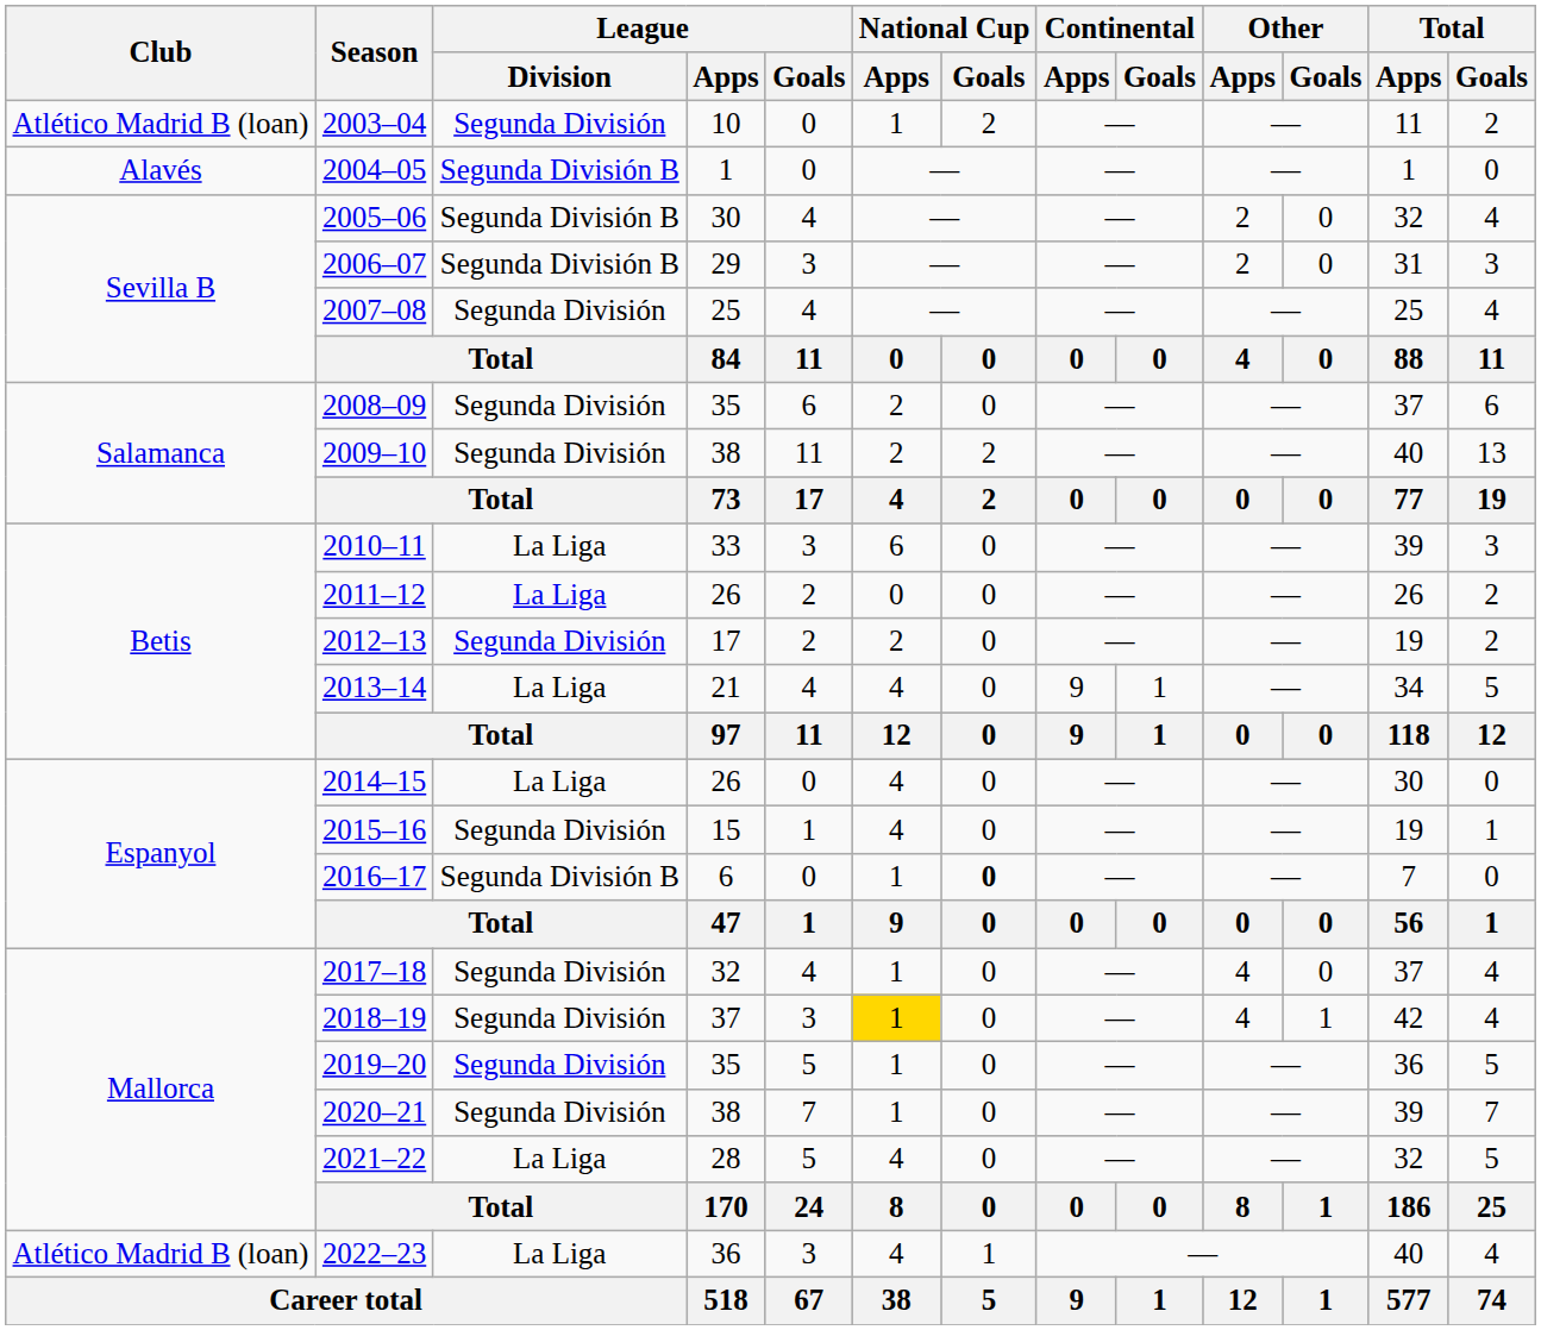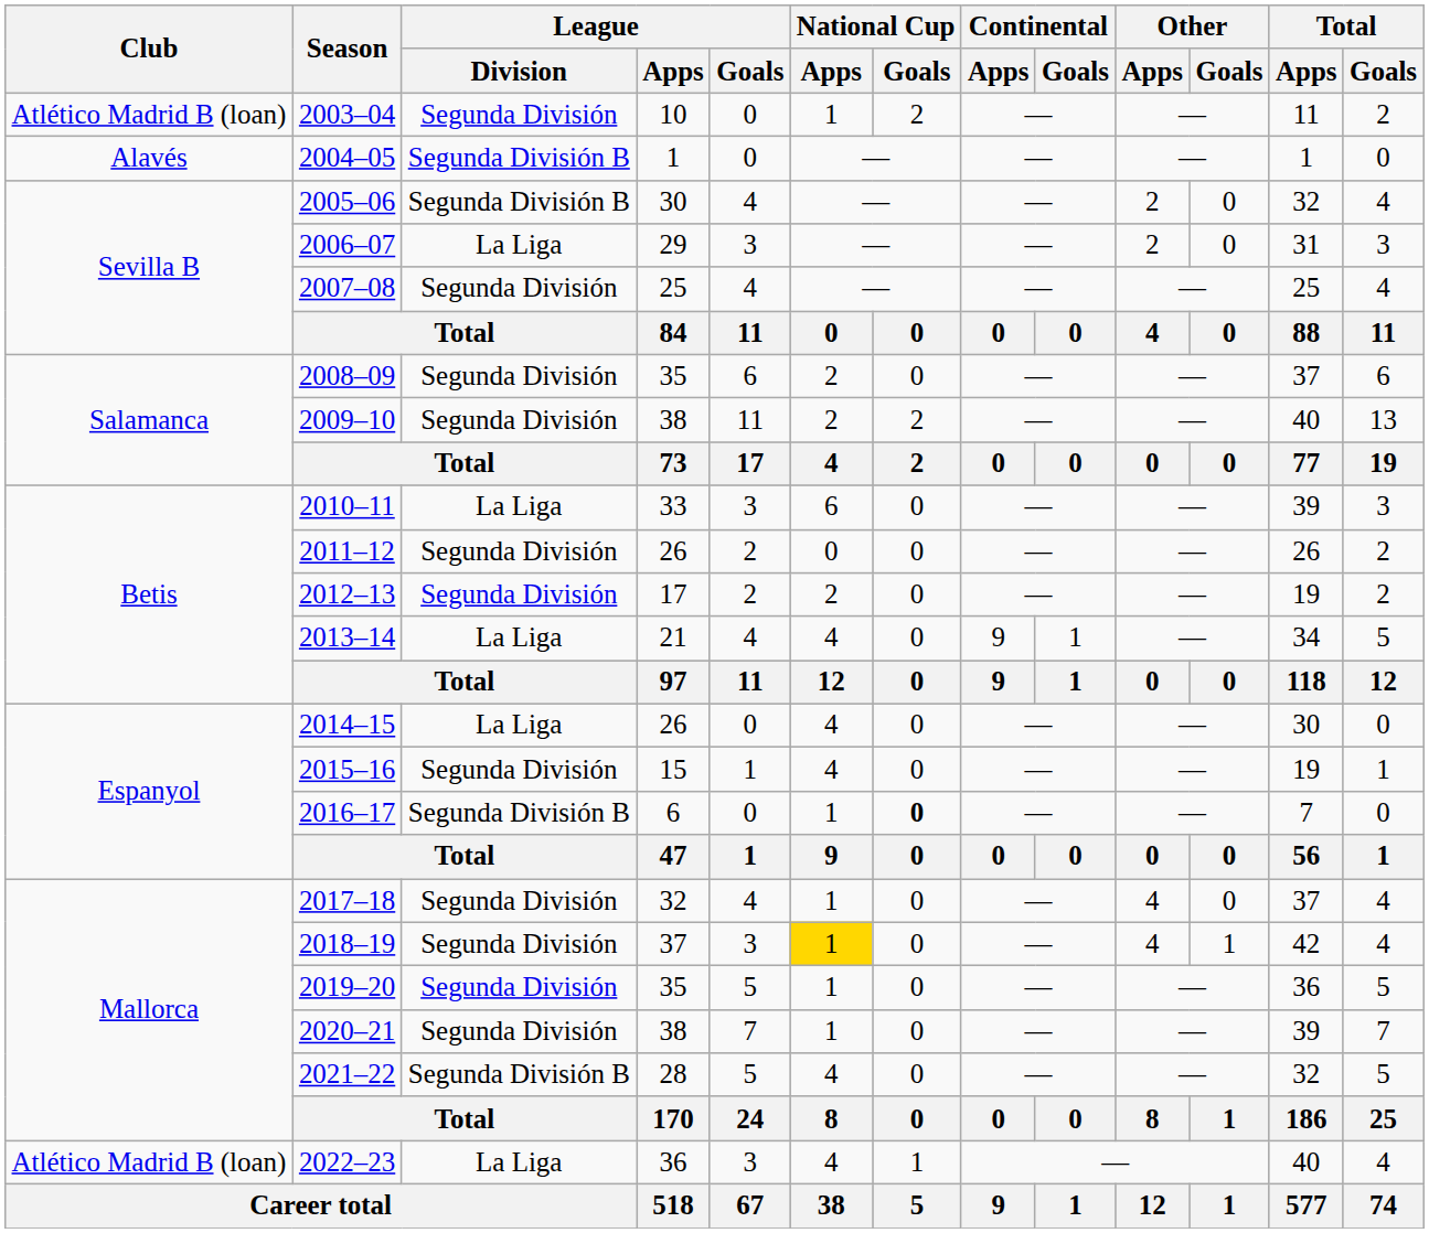2006–07 | League / Division: Segunda División B -> La Liga
2011–12 | League / Division: La Liga -> Segunda División
2021–22 | League / Division: La Liga -> Segunda División B
